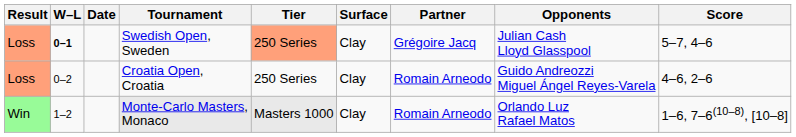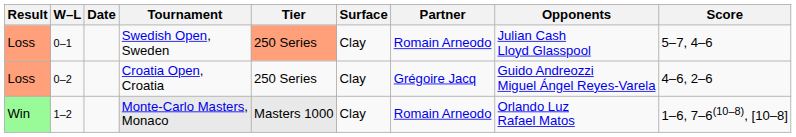Swedish Open, Sweden | W–L: bold -> normal
Swedish Open, Sweden | Partner: Grégoire Jacq -> Romain Arneodo
Croatia Open, Croatia | Partner: Romain Arneodo -> Grégoire Jacq
